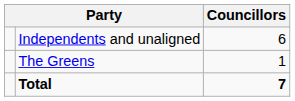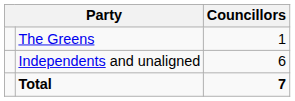rows swapped: Independents and unaligned <-> The Greens
